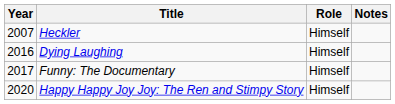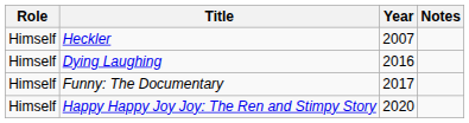columns swapped: Year <-> Role
